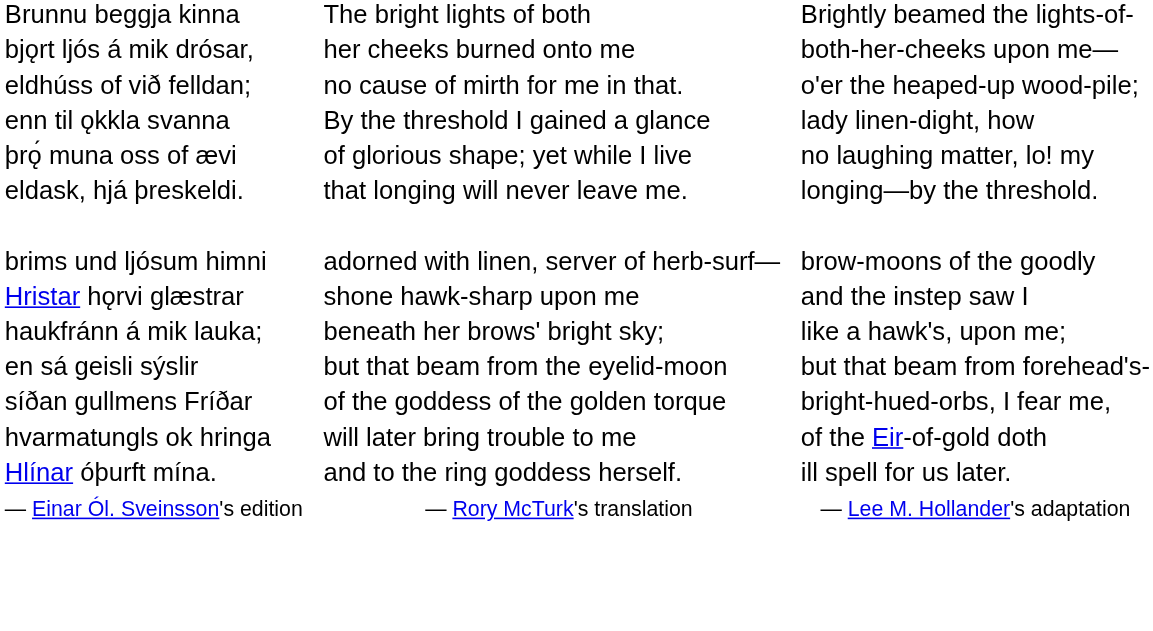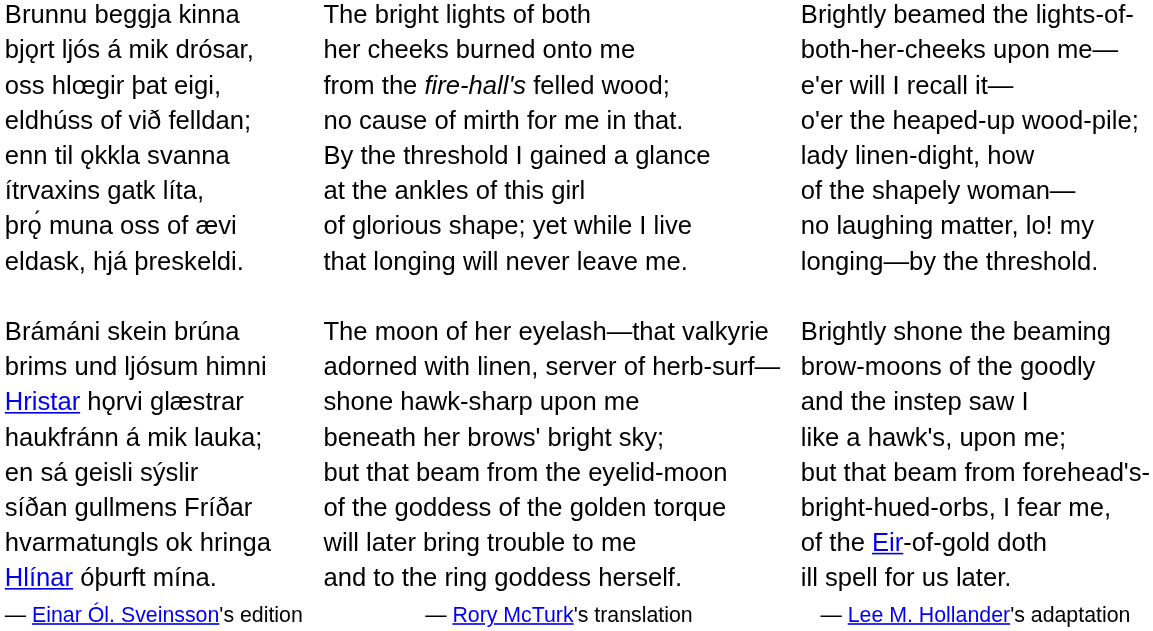+ row: oss hlœgir þat eigi, | from the fire-hall's felled wood; | e'er will I recall it—
+ row: ítrvaxins gatk líta, | at the ankles of this girl | of the shapely woman—
+ row: Brámáni skein brúna | The moon of her eyelash—that valkyrie | Brightly shone the beaming
